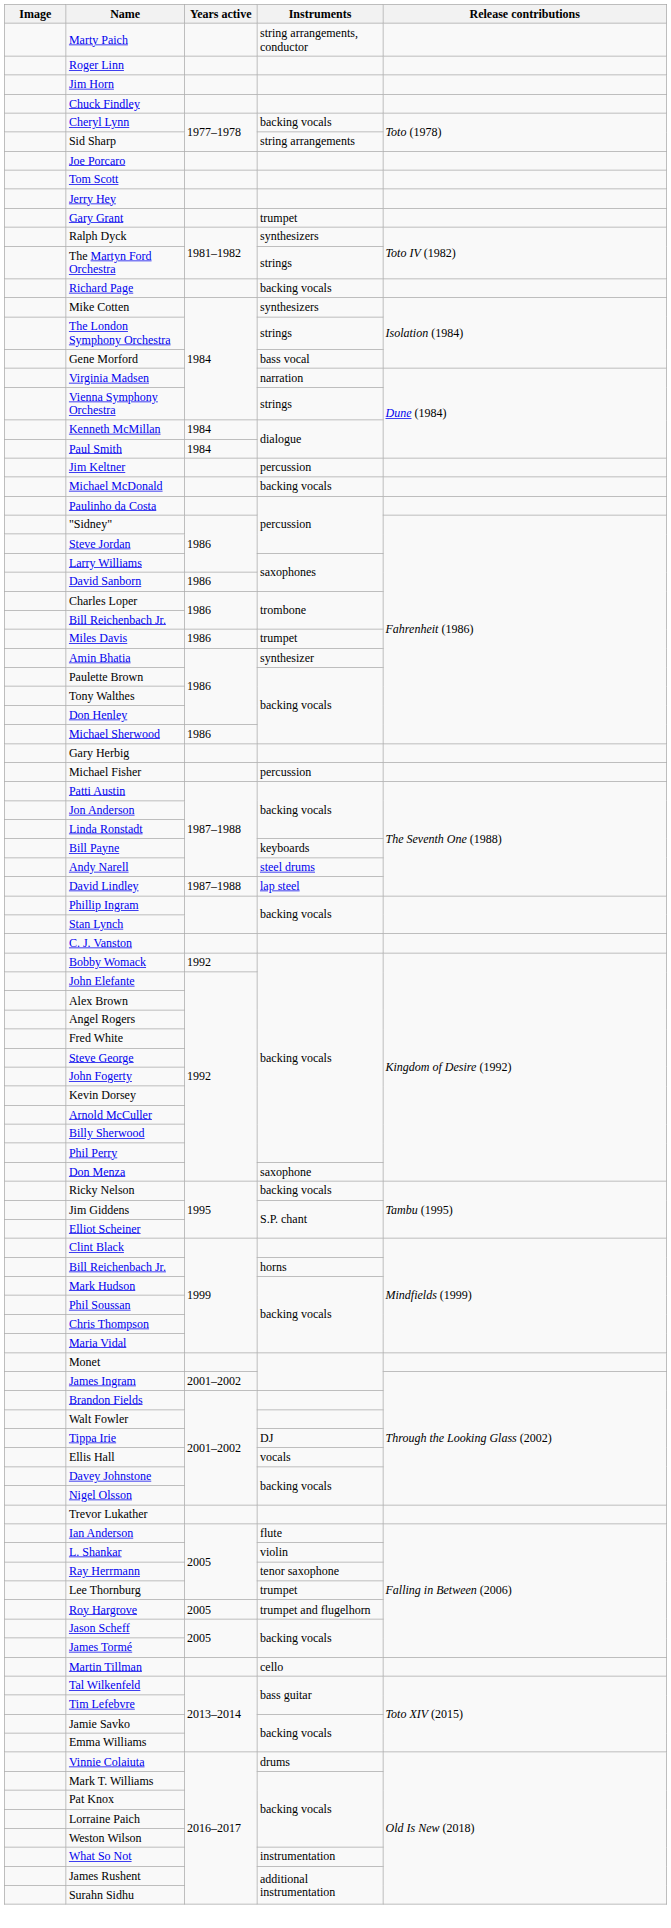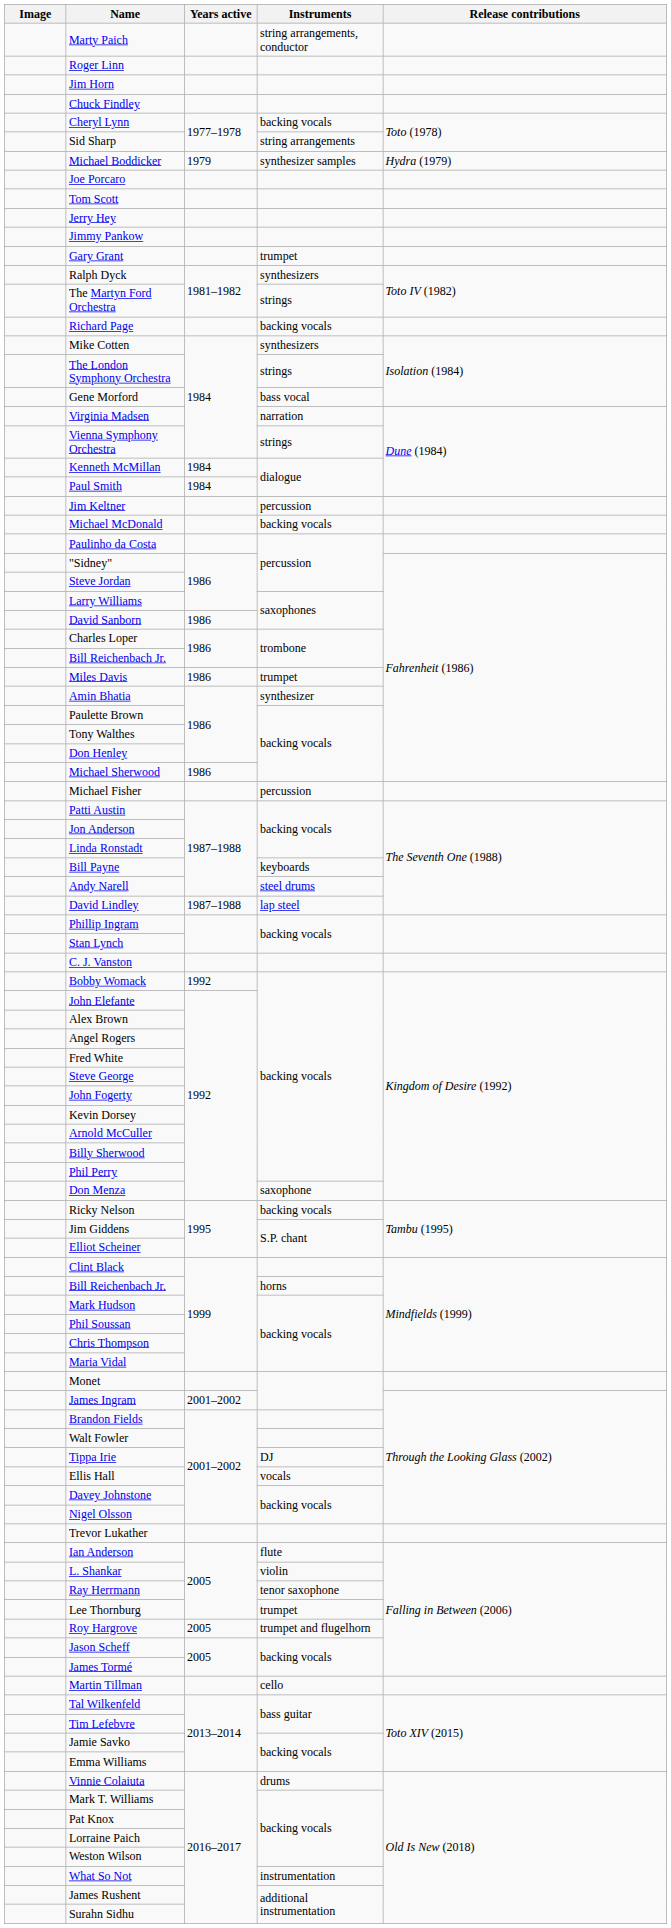+ row: Michael Boddicker | 1979 | synthesizer samples | Hydra (1979)
+ row: Jimmy Pankow
- row: Gary Herbig
